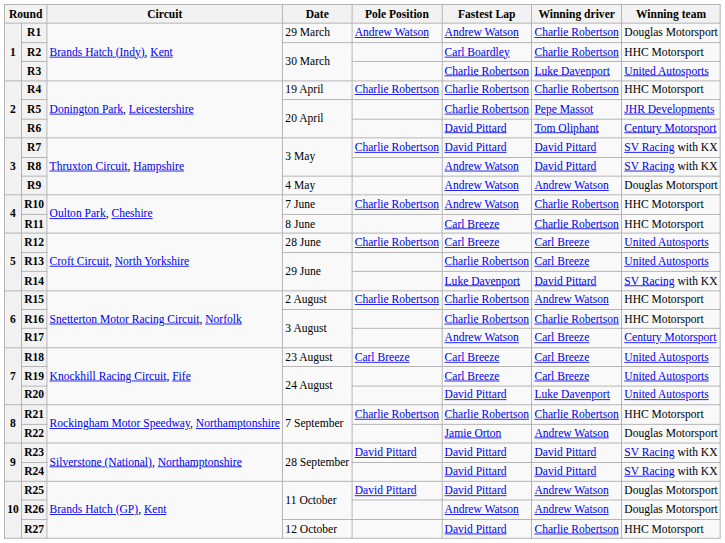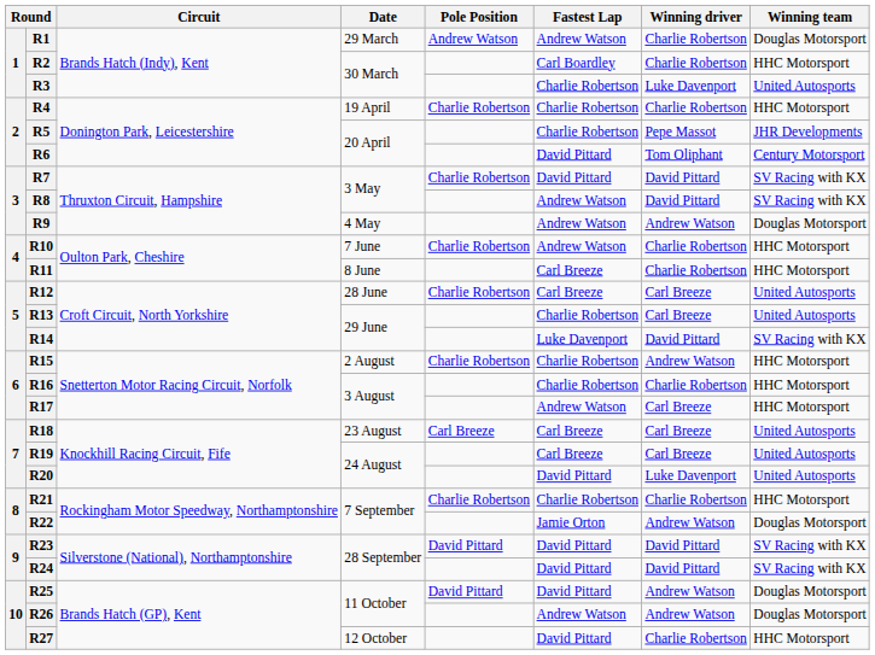R17 | Winning team: Century Motorsport -> HHC Motorsport
